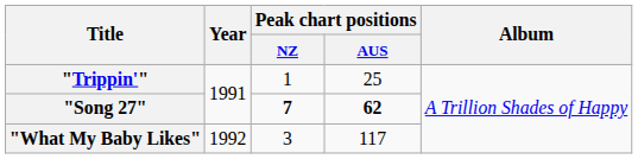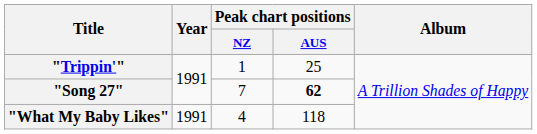"Song 27" | Peak chart positions / NZ: bold -> normal
"What My Baby Likes" | Year: 1992 -> 1991
"What My Baby Likes" | Peak chart positions / NZ: 3 -> 4
"What My Baby Likes" | Peak chart positions / AUS: 117 -> 118
